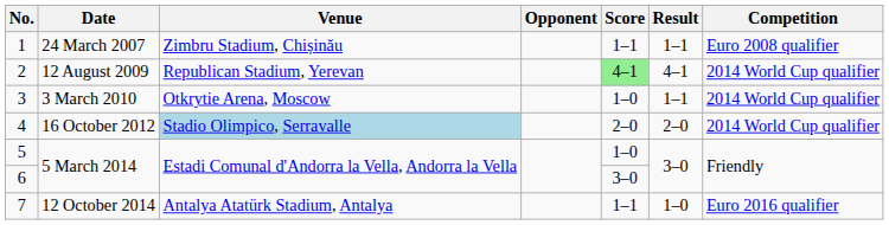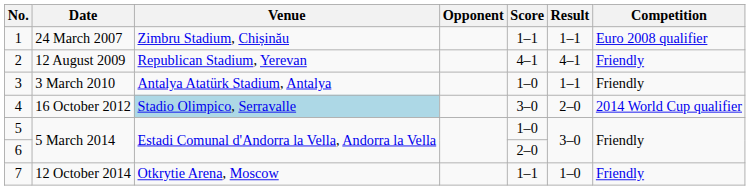2 | Score: lightgreen background -> no background
2 | Competition: 2014 World Cup qualifier -> Friendly
3 | Venue: Otkrytie Arena, Moscow -> Antalya Atatürk Stadium, Antalya
3 | Competition: 2014 World Cup qualifier -> Friendly
4 | Score: 2–0 -> 3–0
6 | Score: 3–0 -> 2–0
7 | Venue: Antalya Atatürk Stadium, Antalya -> Otkrytie Arena, Moscow
7 | Competition: Euro 2016 qualifier -> Friendly
